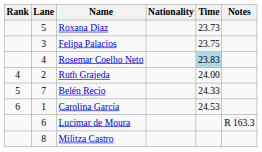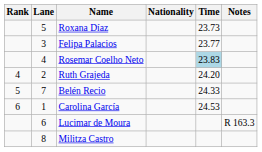Felipa Palacios | Time: 23.75 -> 23.77
Ruth Grajeda | Time: 24.00 -> 24.20
